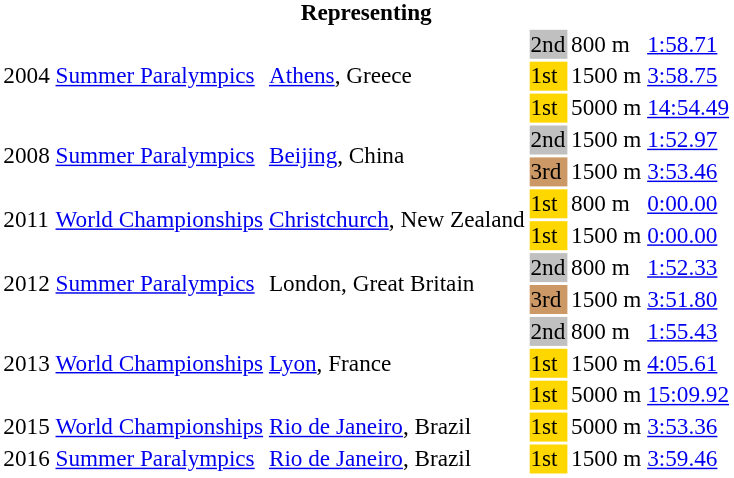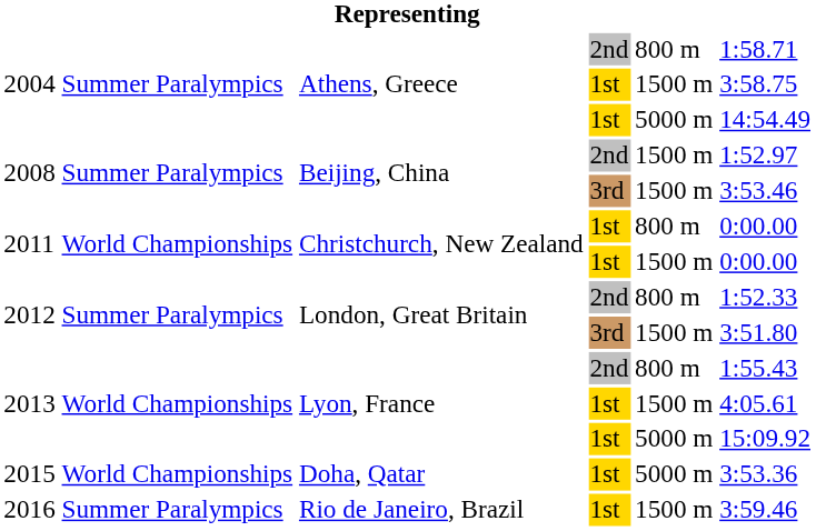2015 | column 3: Rio de Janeiro, Brazil -> Doha, Qatar
